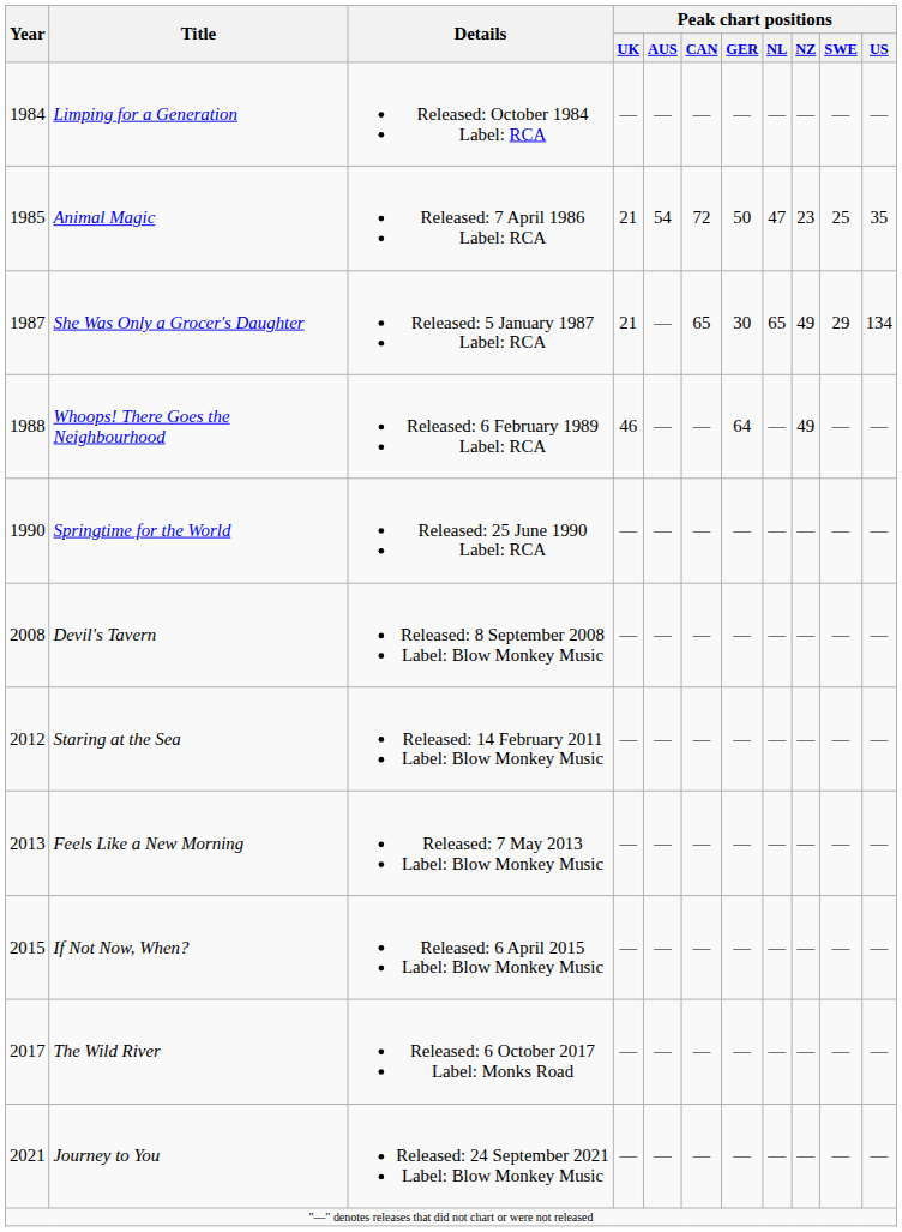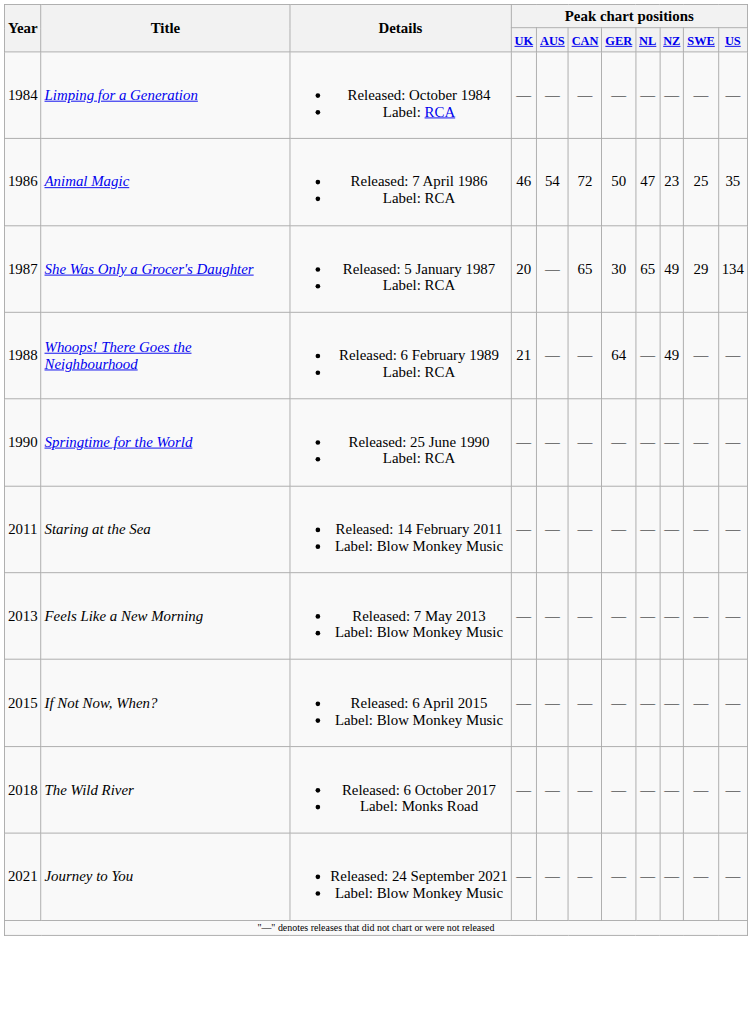Animal Magic | Year: 1985 -> 1986
Animal Magic | Peak chart positions / UK: 21 -> 46
She Was Only a Grocer's Daughter | Peak chart positions / UK: 21 -> 20
Whoops! There Goes the Neighbourhood | Peak chart positions / UK: 46 -> 21
- row: 2008 | Devil's Tavern | Released: 8 September 2008 Label: Blow Monkey Music | — | — | — | — | — | — | — | —
Staring at the Sea | Year: 2012 -> 2011
The Wild River | Year: 2017 -> 2018
